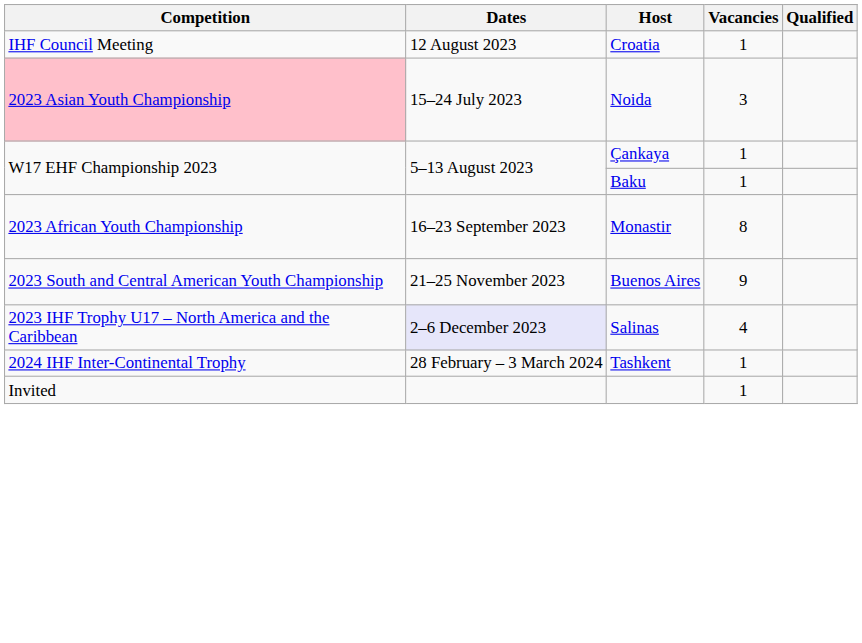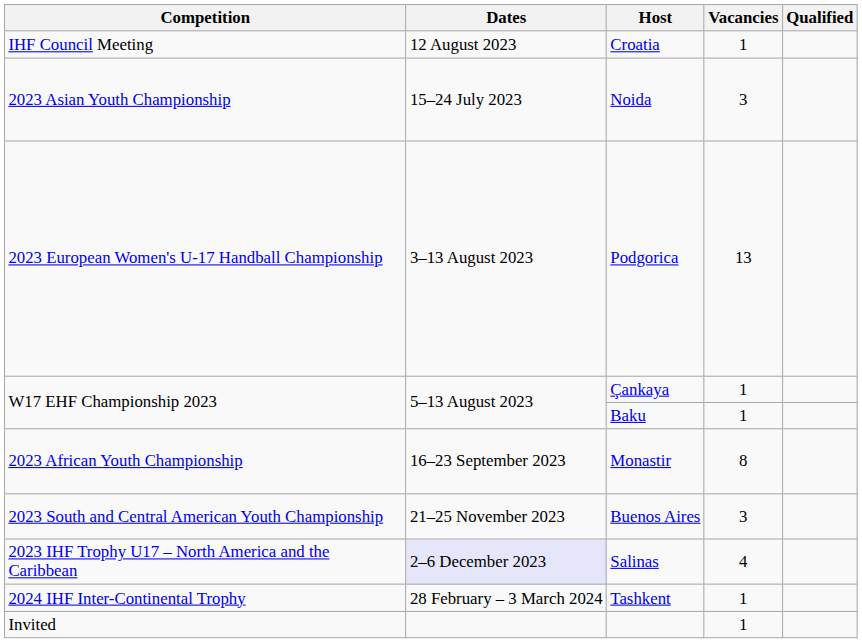Noida | Competition: pink background -> no background
+ row: 2023 European Women's U-17 Handball Championship | 3–13 August 2023 | Podgorica | 13
Buenos Aires | Vacancies: 9 -> 3
